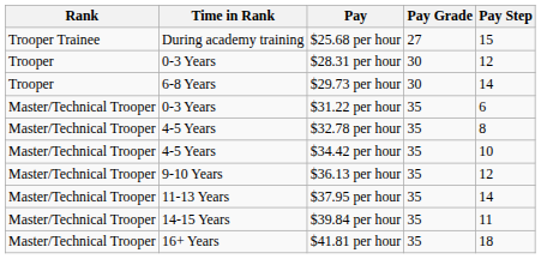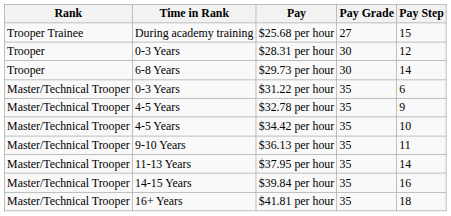$32.78 per hour | Pay Step: 8 -> 9
$36.13 per hour | Pay Step: 12 -> 11
$39.84 per hour | Pay Step: 11 -> 16
